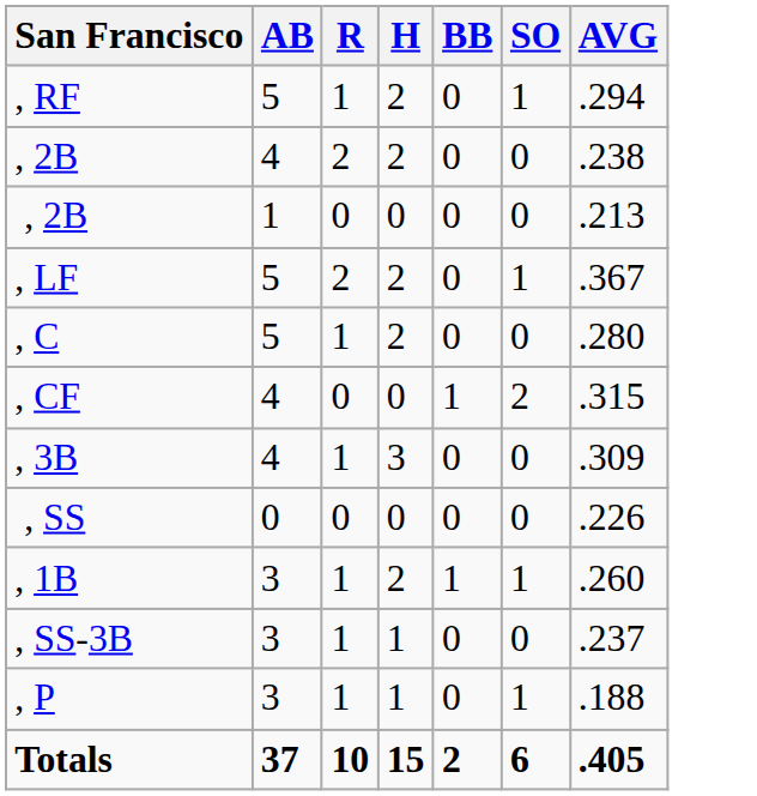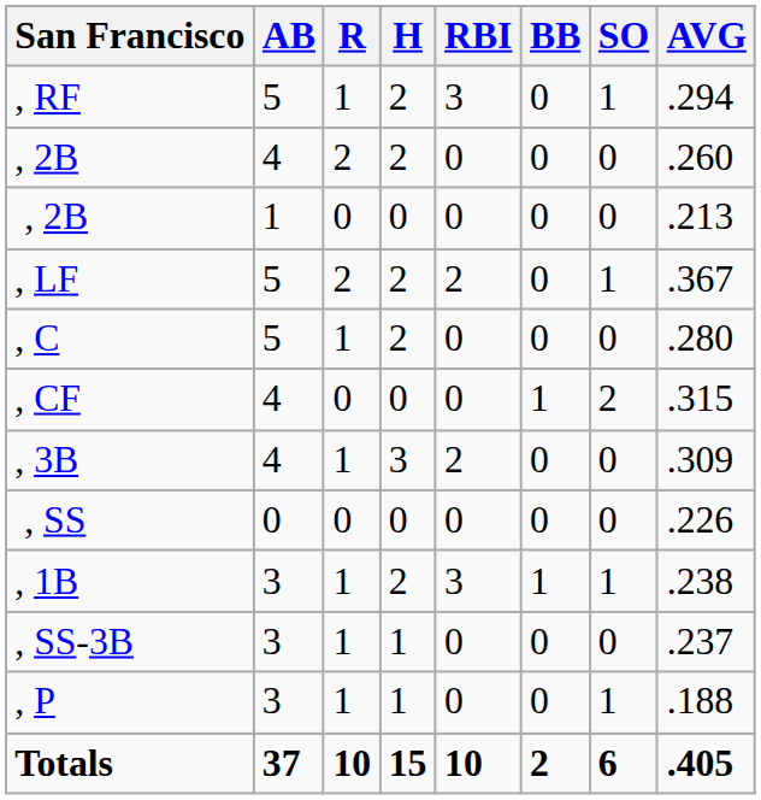+ column: RBI | 3 | 0 | 0 | 2 | 0 | 0 | 2 | 0 | 3 | 0 | 0 | 10
, 2B / 4 | AVG: .238 -> .260
, 1B | AVG: .260 -> .238
